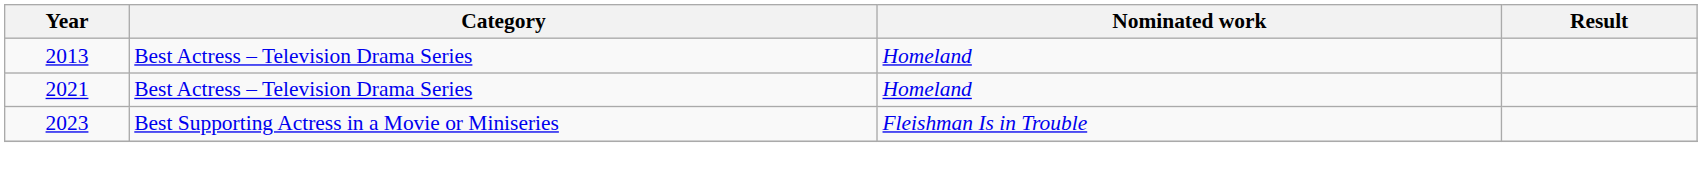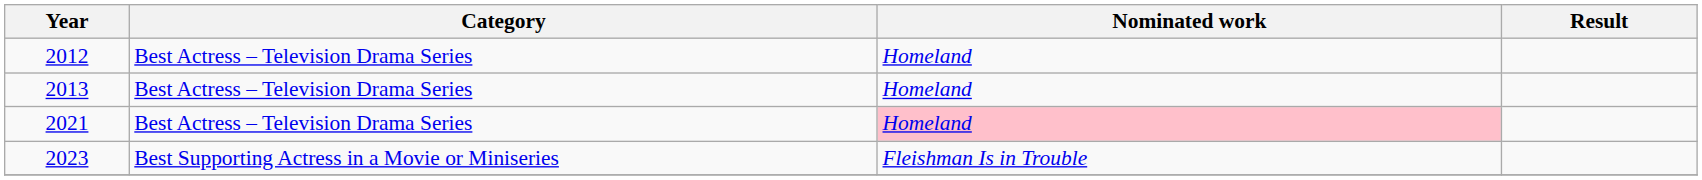+ row: 2012 | Best Actress – Television Drama Series | Homeland
2021 | Nominated work: no background -> pink background
